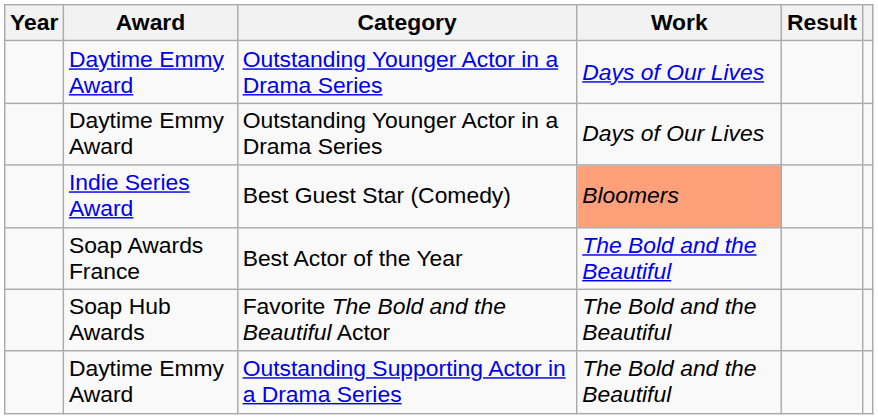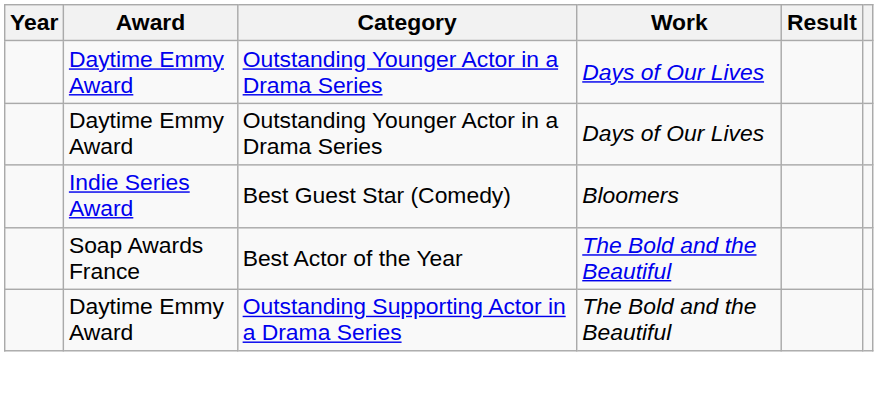Best Guest Star (Comedy) | Work: lightsalmon background -> no background
- row: Soap Hub Awards | Favorite The Bold and the Beautiful Actor | The Bold and the Beautiful
